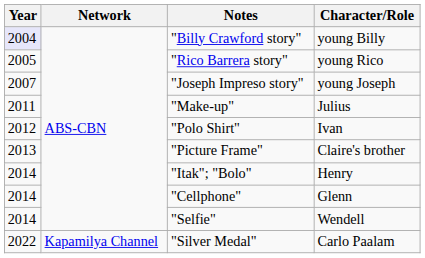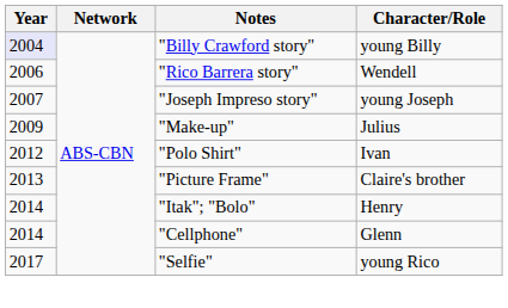"Rico Barrera story" | Year: 2005 -> 2006
"Rico Barrera story" | Character/Role: young Rico -> Wendell
"Make-up" | Year: 2011 -> 2009
"Selfie" | Year: 2014 -> 2017
"Selfie" | Character/Role: Wendell -> young Rico
- row: 2022 | Kapamilya Channel | "Silver Medal" | Carlo Paalam
